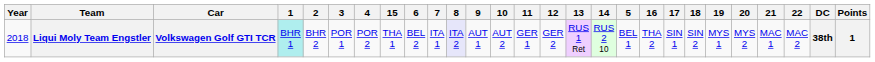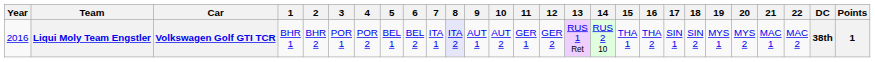columns swapped: 5 <-> 15
Liqui Moly Team Engstler | Year: 2018 -> 2016
Liqui Moly Team Engstler | 1: paleturquoise background -> no background
